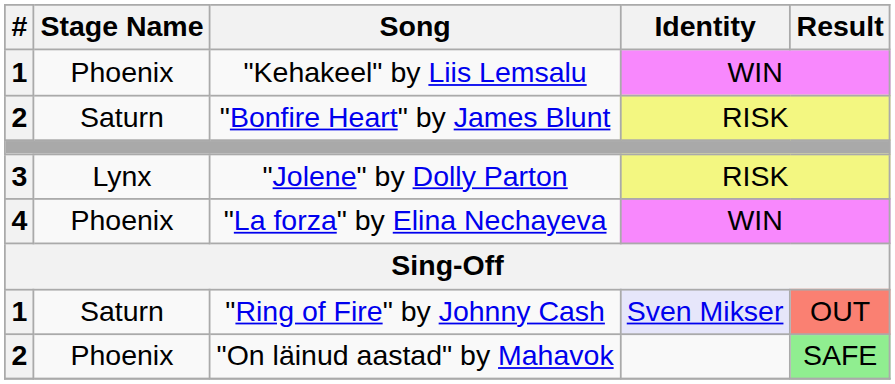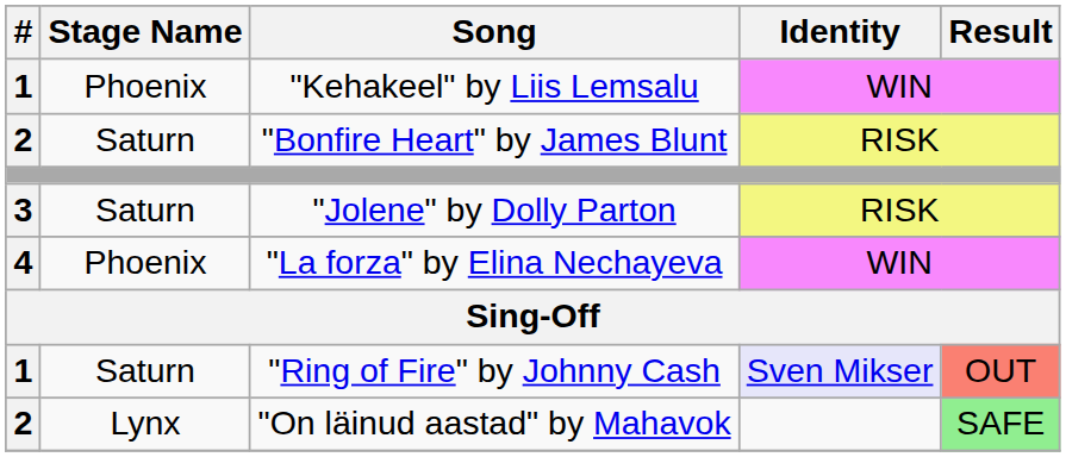"Jolene" by Dolly Parton | Stage Name: Lynx -> Saturn
"On läinud aastad" by Mahavok | Stage Name: Phoenix -> Lynx
